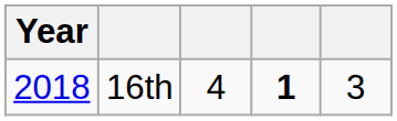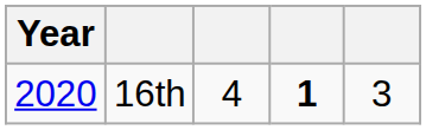16th | Year: 2018 -> 2020
